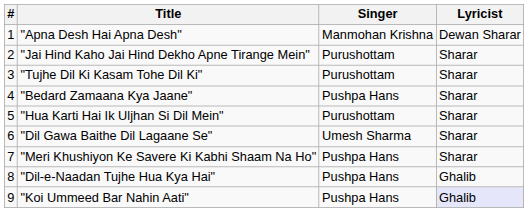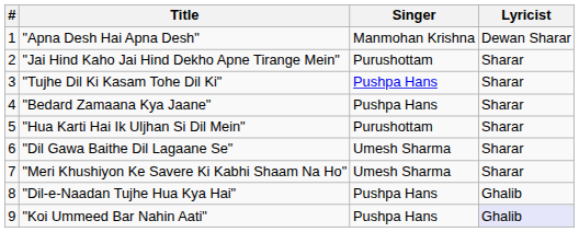"Tujhe Dil Ki Kasam Tohe Dil Ki" | Singer: Purushottam -> Pushpa Hans
"Meri Khushiyon Ke Savere Ki Kabhi Shaam Na Ho" | Singer: Pushpa Hans -> Umesh Sharma
